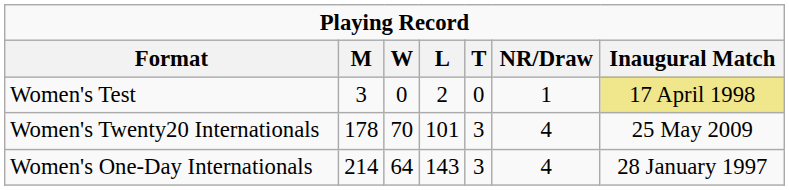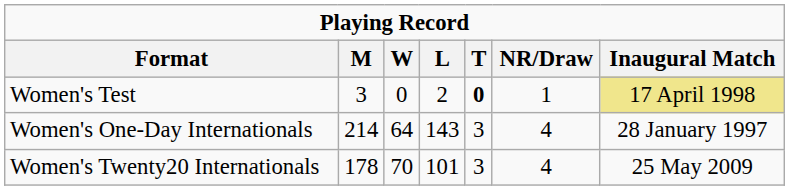Women's Test | T: normal -> bold
rows swapped: Women's One-Day Internationals <-> Women's Twenty20 Internationals
